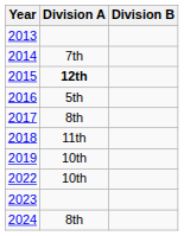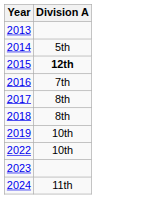- column: Division B
2014 | Division A: 7th -> 5th
2016 | Division A: 5th -> 7th
2018 | Division A: 11th -> 8th
2024 | Division A: 8th -> 11th
